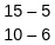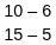rows swapped: 15 – 5 <-> 10 – 6
